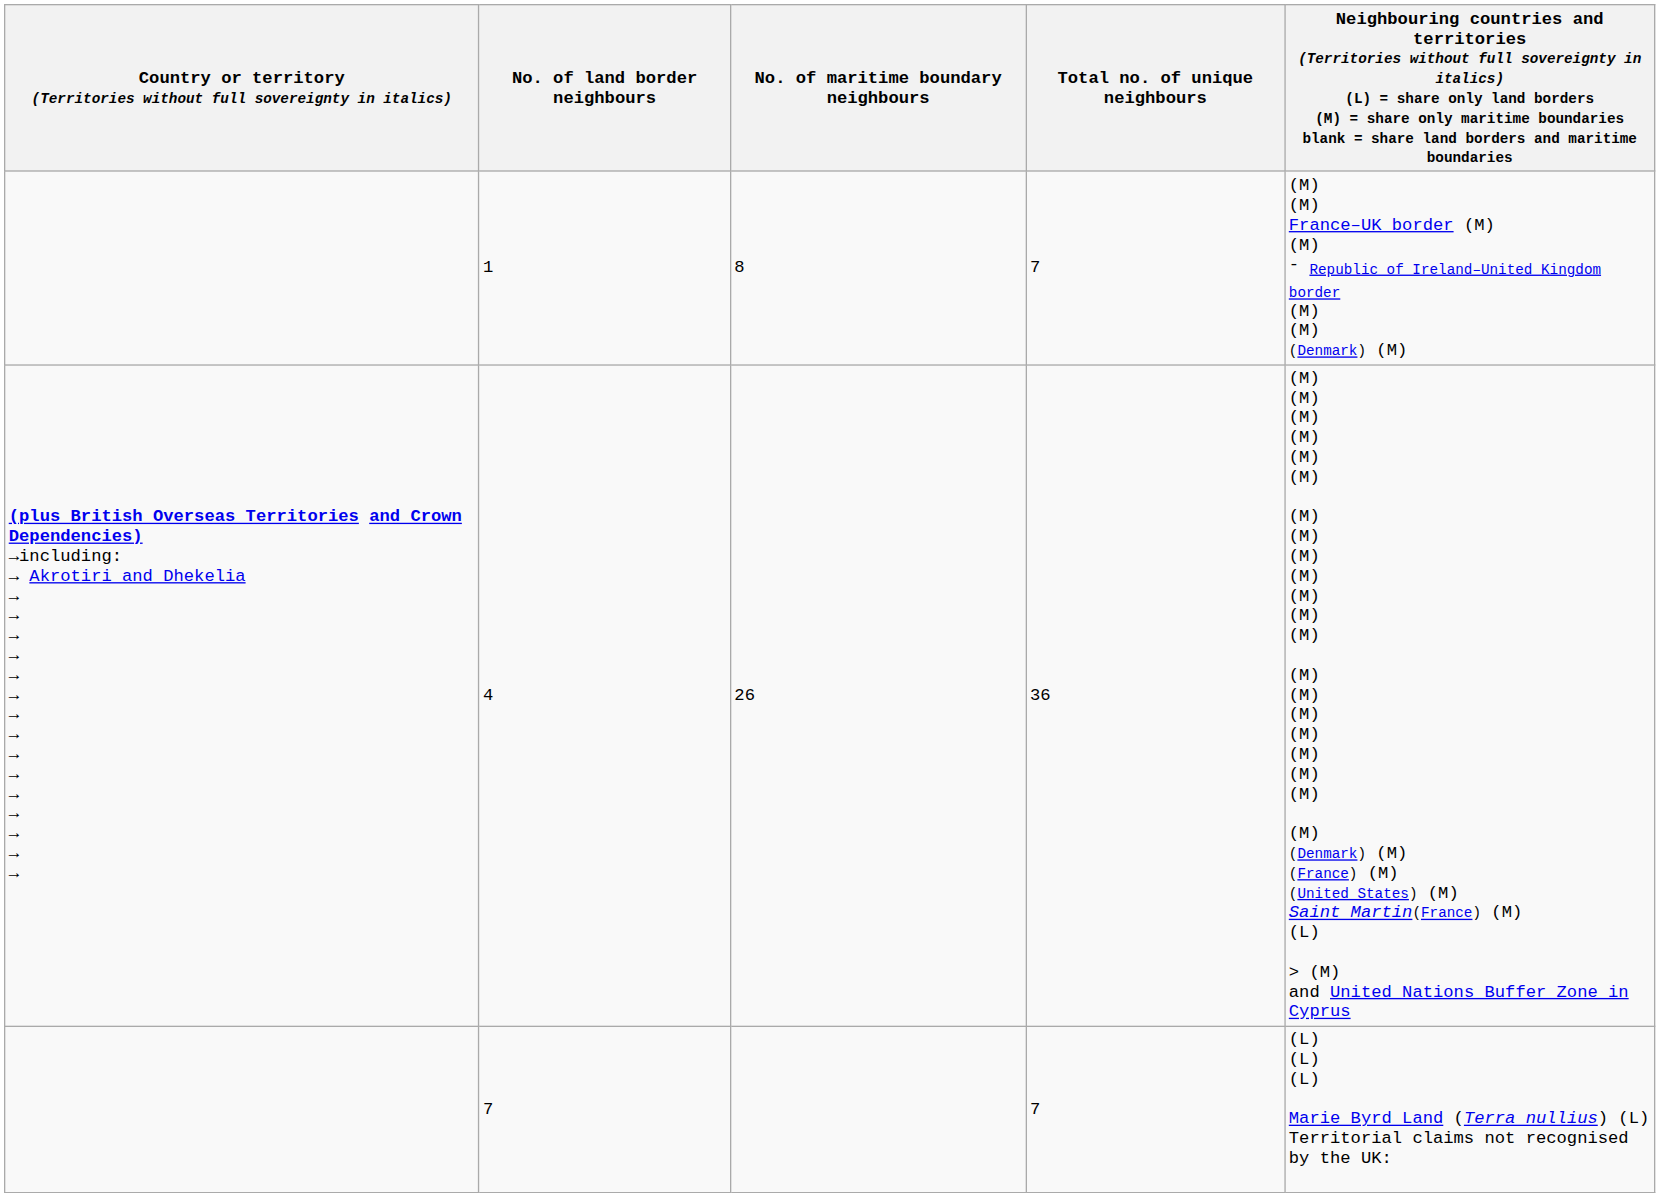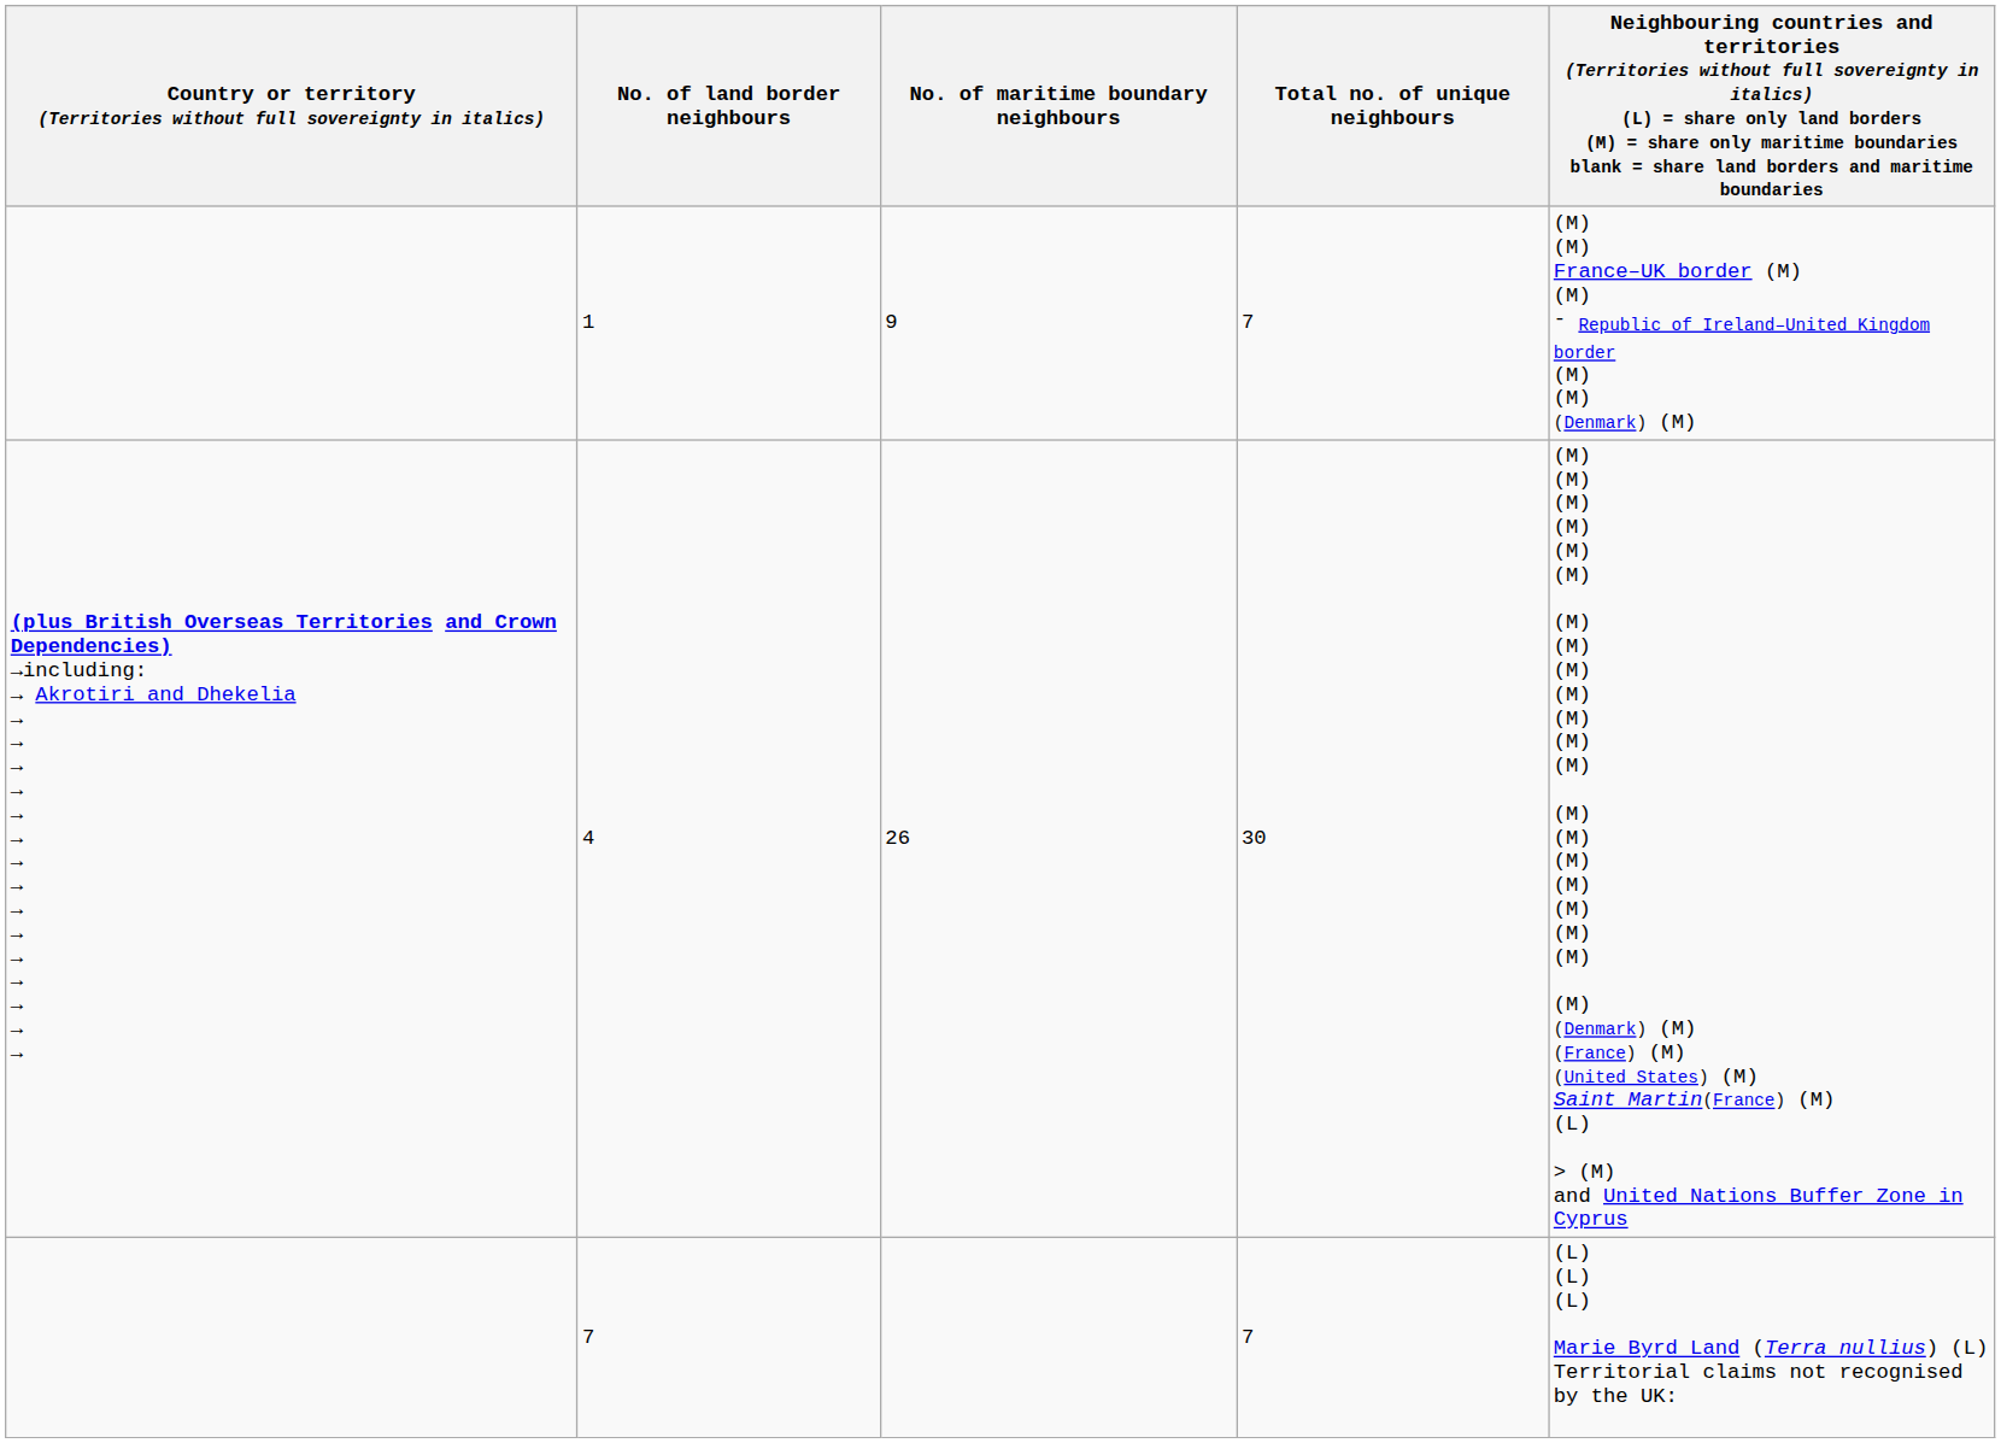1 | No. of maritime boundary neighbours: 8 -> 9
4 | Total no. of unique neighbours: 36 -> 30
